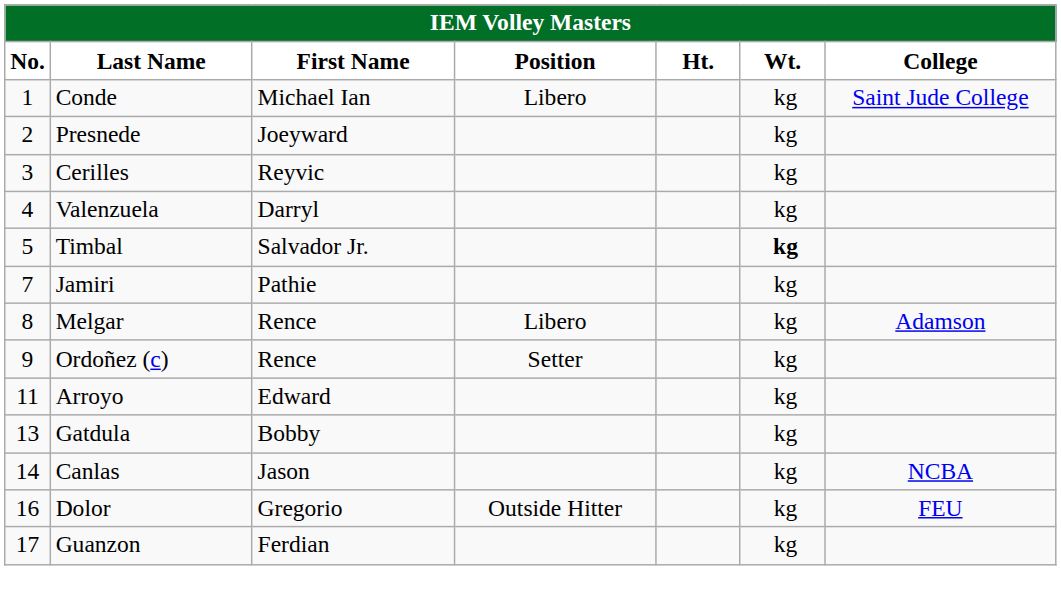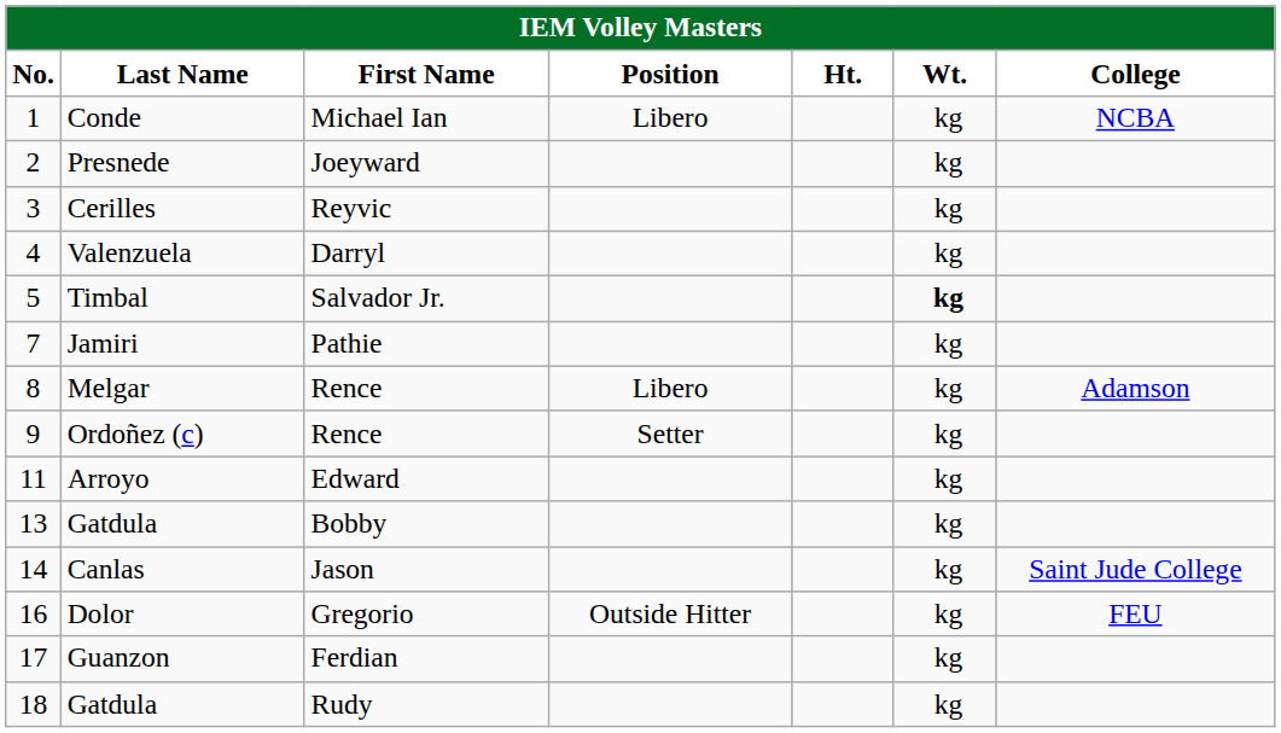Conde | College: Saint Jude College -> NCBA
Canlas | College: NCBA -> Saint Jude College
+ row: 18 | Gatdula | Rudy | kg
